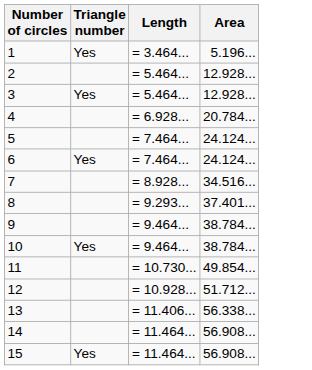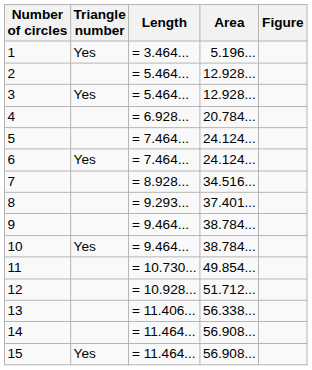+ column: Figure
